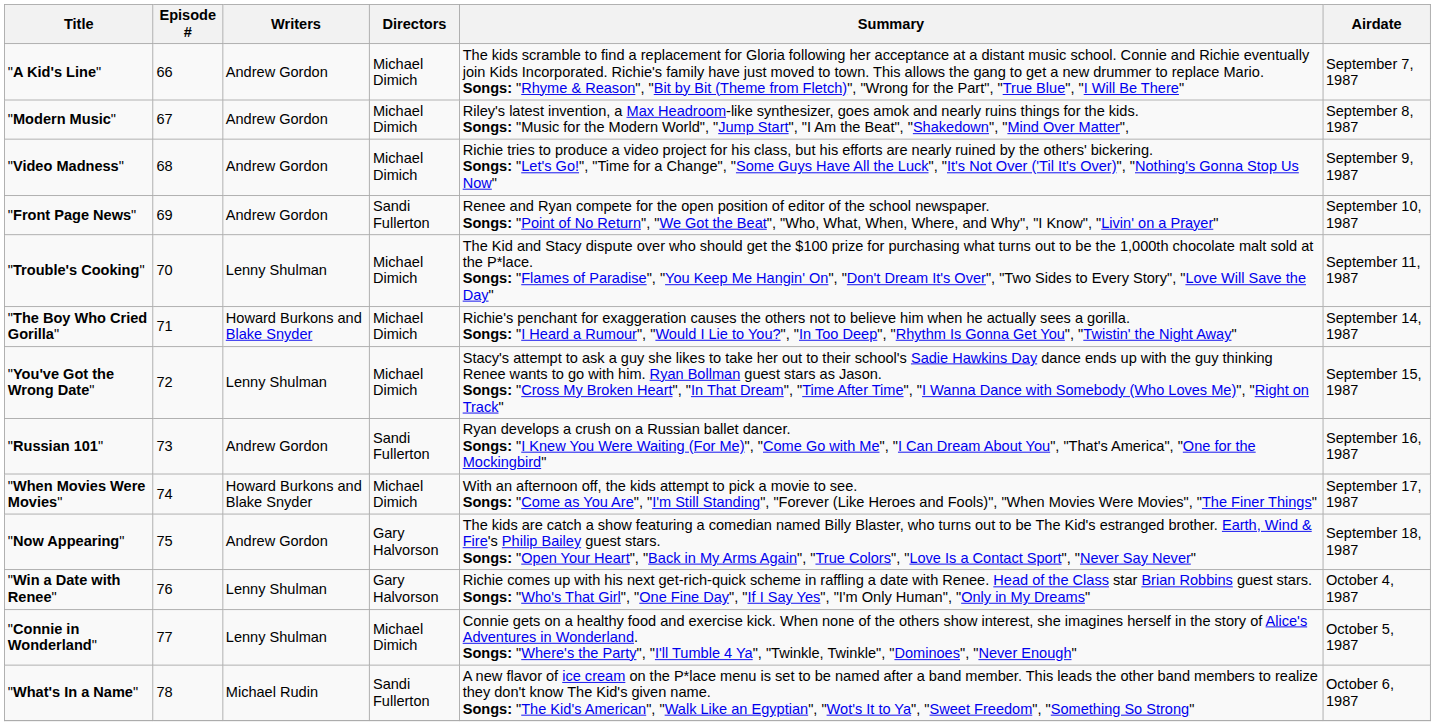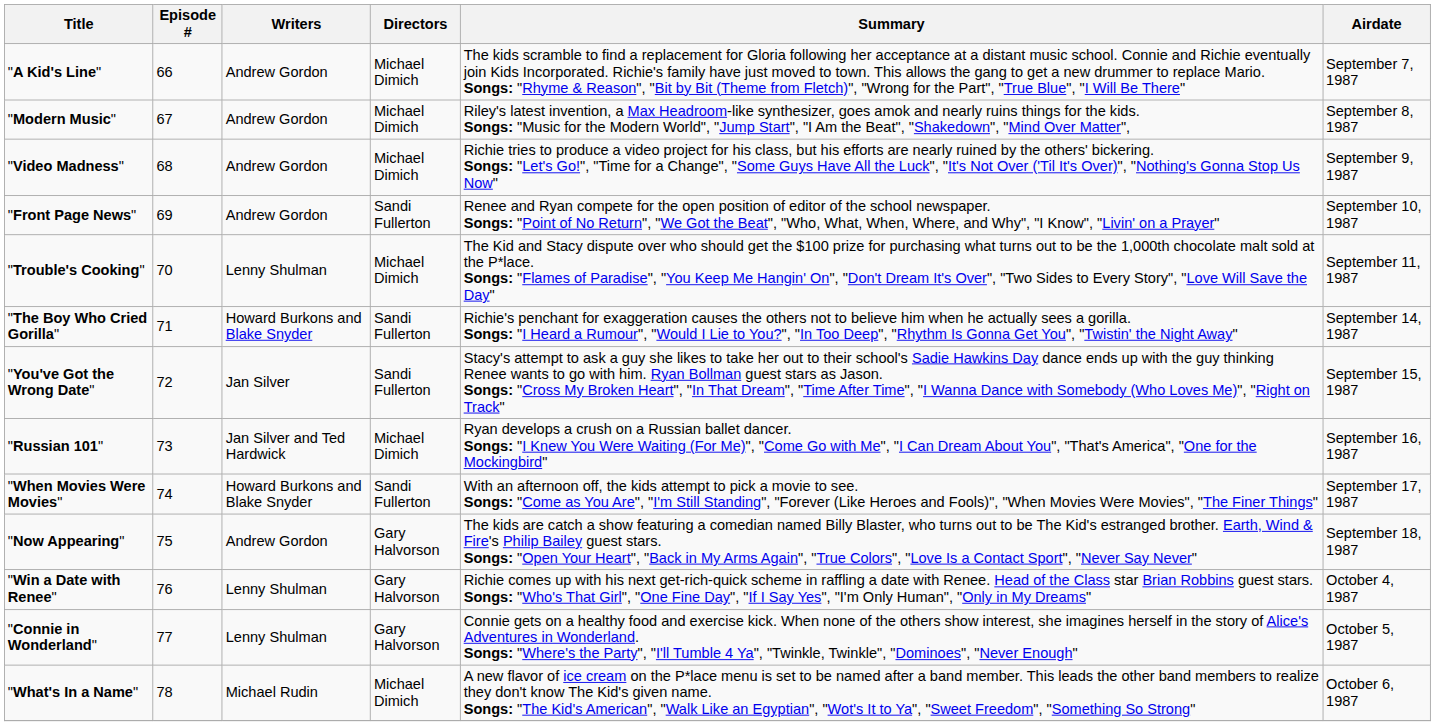"The Boy Who Cried Gorilla" | Directors: Michael Dimich -> Sandi Fullerton
"You've Got the Wrong Date" | Writers: Lenny Shulman -> Jan Silver
"You've Got the Wrong Date" | Directors: Michael Dimich -> Sandi Fullerton
"Russian 101" | Writers: Andrew Gordon -> Jan Silver and Ted Hardwick
"Russian 101" | Directors: Sandi Fullerton -> Michael Dimich
"When Movies Were Movies" | Directors: Michael Dimich -> Sandi Fullerton
"Connie in Wonderland" | Directors: Michael Dimich -> Gary Halvorson
"What's In a Name" | Directors: Sandi Fullerton -> Michael Dimich
